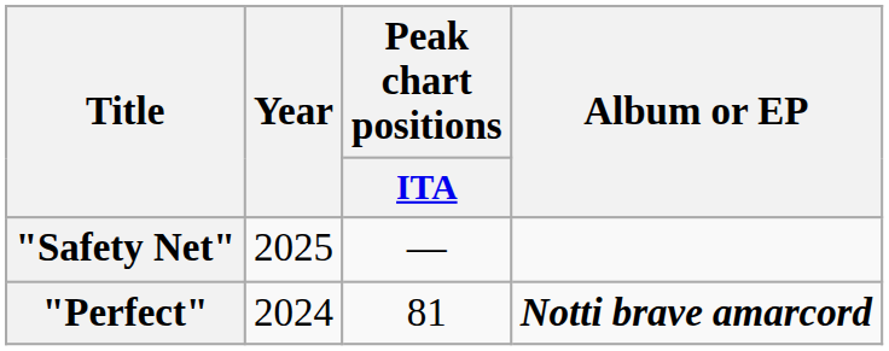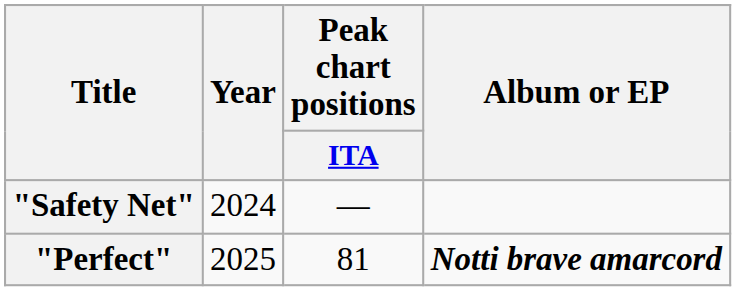"Safety Net" | Year: 2025 -> 2024
"Perfect" | Year: 2024 -> 2025
